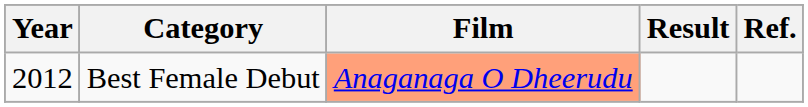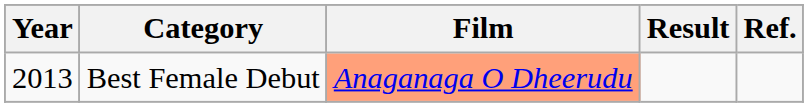Best Female Debut | Year: 2012 -> 2013
